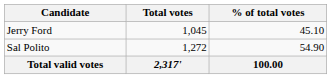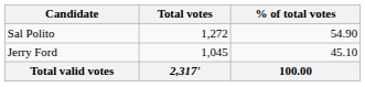rows swapped: Sal Polito <-> Jerry Ford
